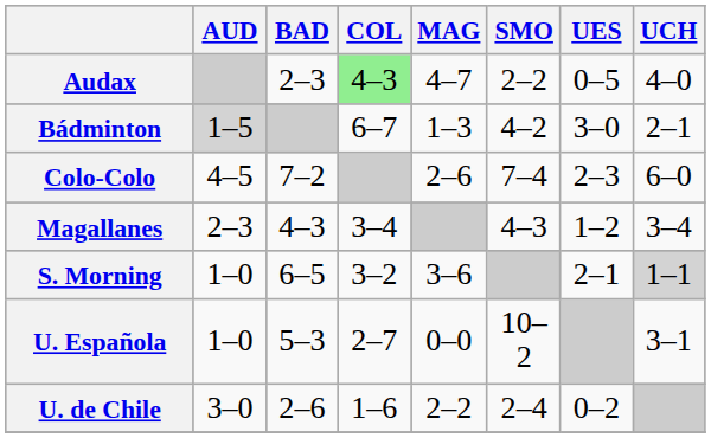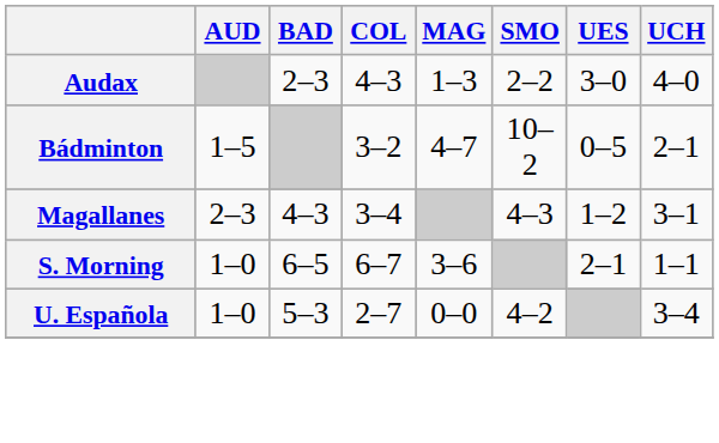Audax | COL: lightgreen background -> no background
Audax | MAG: 4–7 -> 1–3
Audax | UES: 0–5 -> 3–0
Bádminton | AUD: lightgrey background -> no background
Bádminton | COL: 6–7 -> 3–2
Bádminton | MAG: 1–3 -> 4–7
Bádminton | SMO: 4–2 -> 10–2
Bádminton | UES: 3–0 -> 0–5
- row: Colo-Colo | 4–5 | 7–2 | 2–6 | 7–4 | 2–3 | 6–0
Magallanes | UCH: 3–4 -> 3–1
S. Morning | COL: 3–2 -> 6–7
S. Morning | UCH: lightgrey background -> no background
U. Española | SMO: 10–2 -> 4–2
U. Española | UCH: 3–1 -> 3–4
- row: U. de Chile | 3–0 | 2–6 | 1–6 | 2–2 | 2–4 | 0–2
